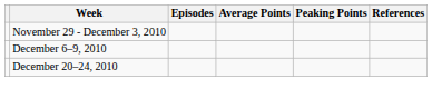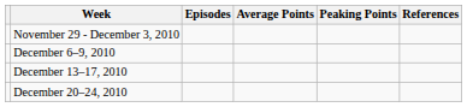+ row: December 13–17, 2010
